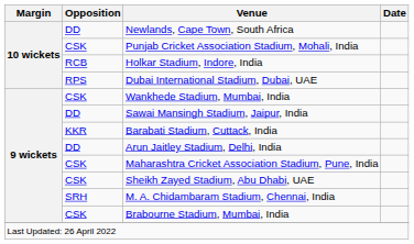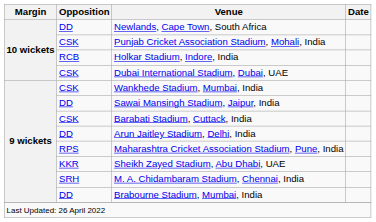Dubai International Stadium, Dubai, UAE | Opposition: RPS -> CSK
Barabati Stadium, Cuttack, India | Opposition: KKR -> CSK
Maharashtra Cricket Association Stadium, Pune, India | Opposition: CSK -> RPS
Sheikh Zayed Stadium, Abu Dhabi, UAE | Opposition: CSK -> KKR
Brabourne Stadium, Mumbai, India | Opposition: CSK -> DD
